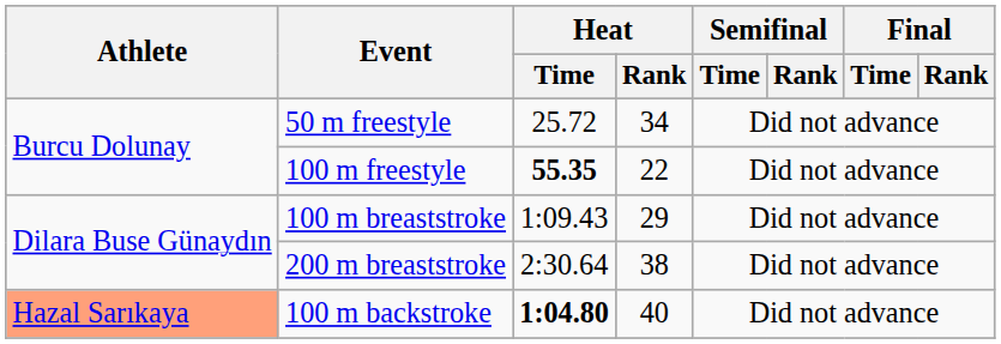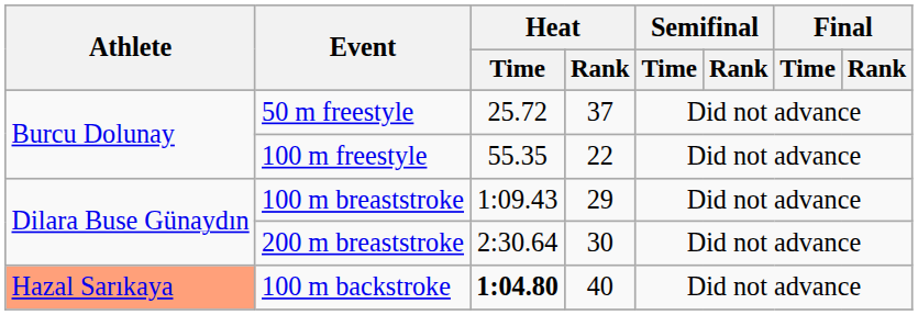50 m freestyle | Heat / Rank: 34 -> 37
100 m freestyle | Heat / Time: bold -> normal
200 m breaststroke | Heat / Rank: 38 -> 30
